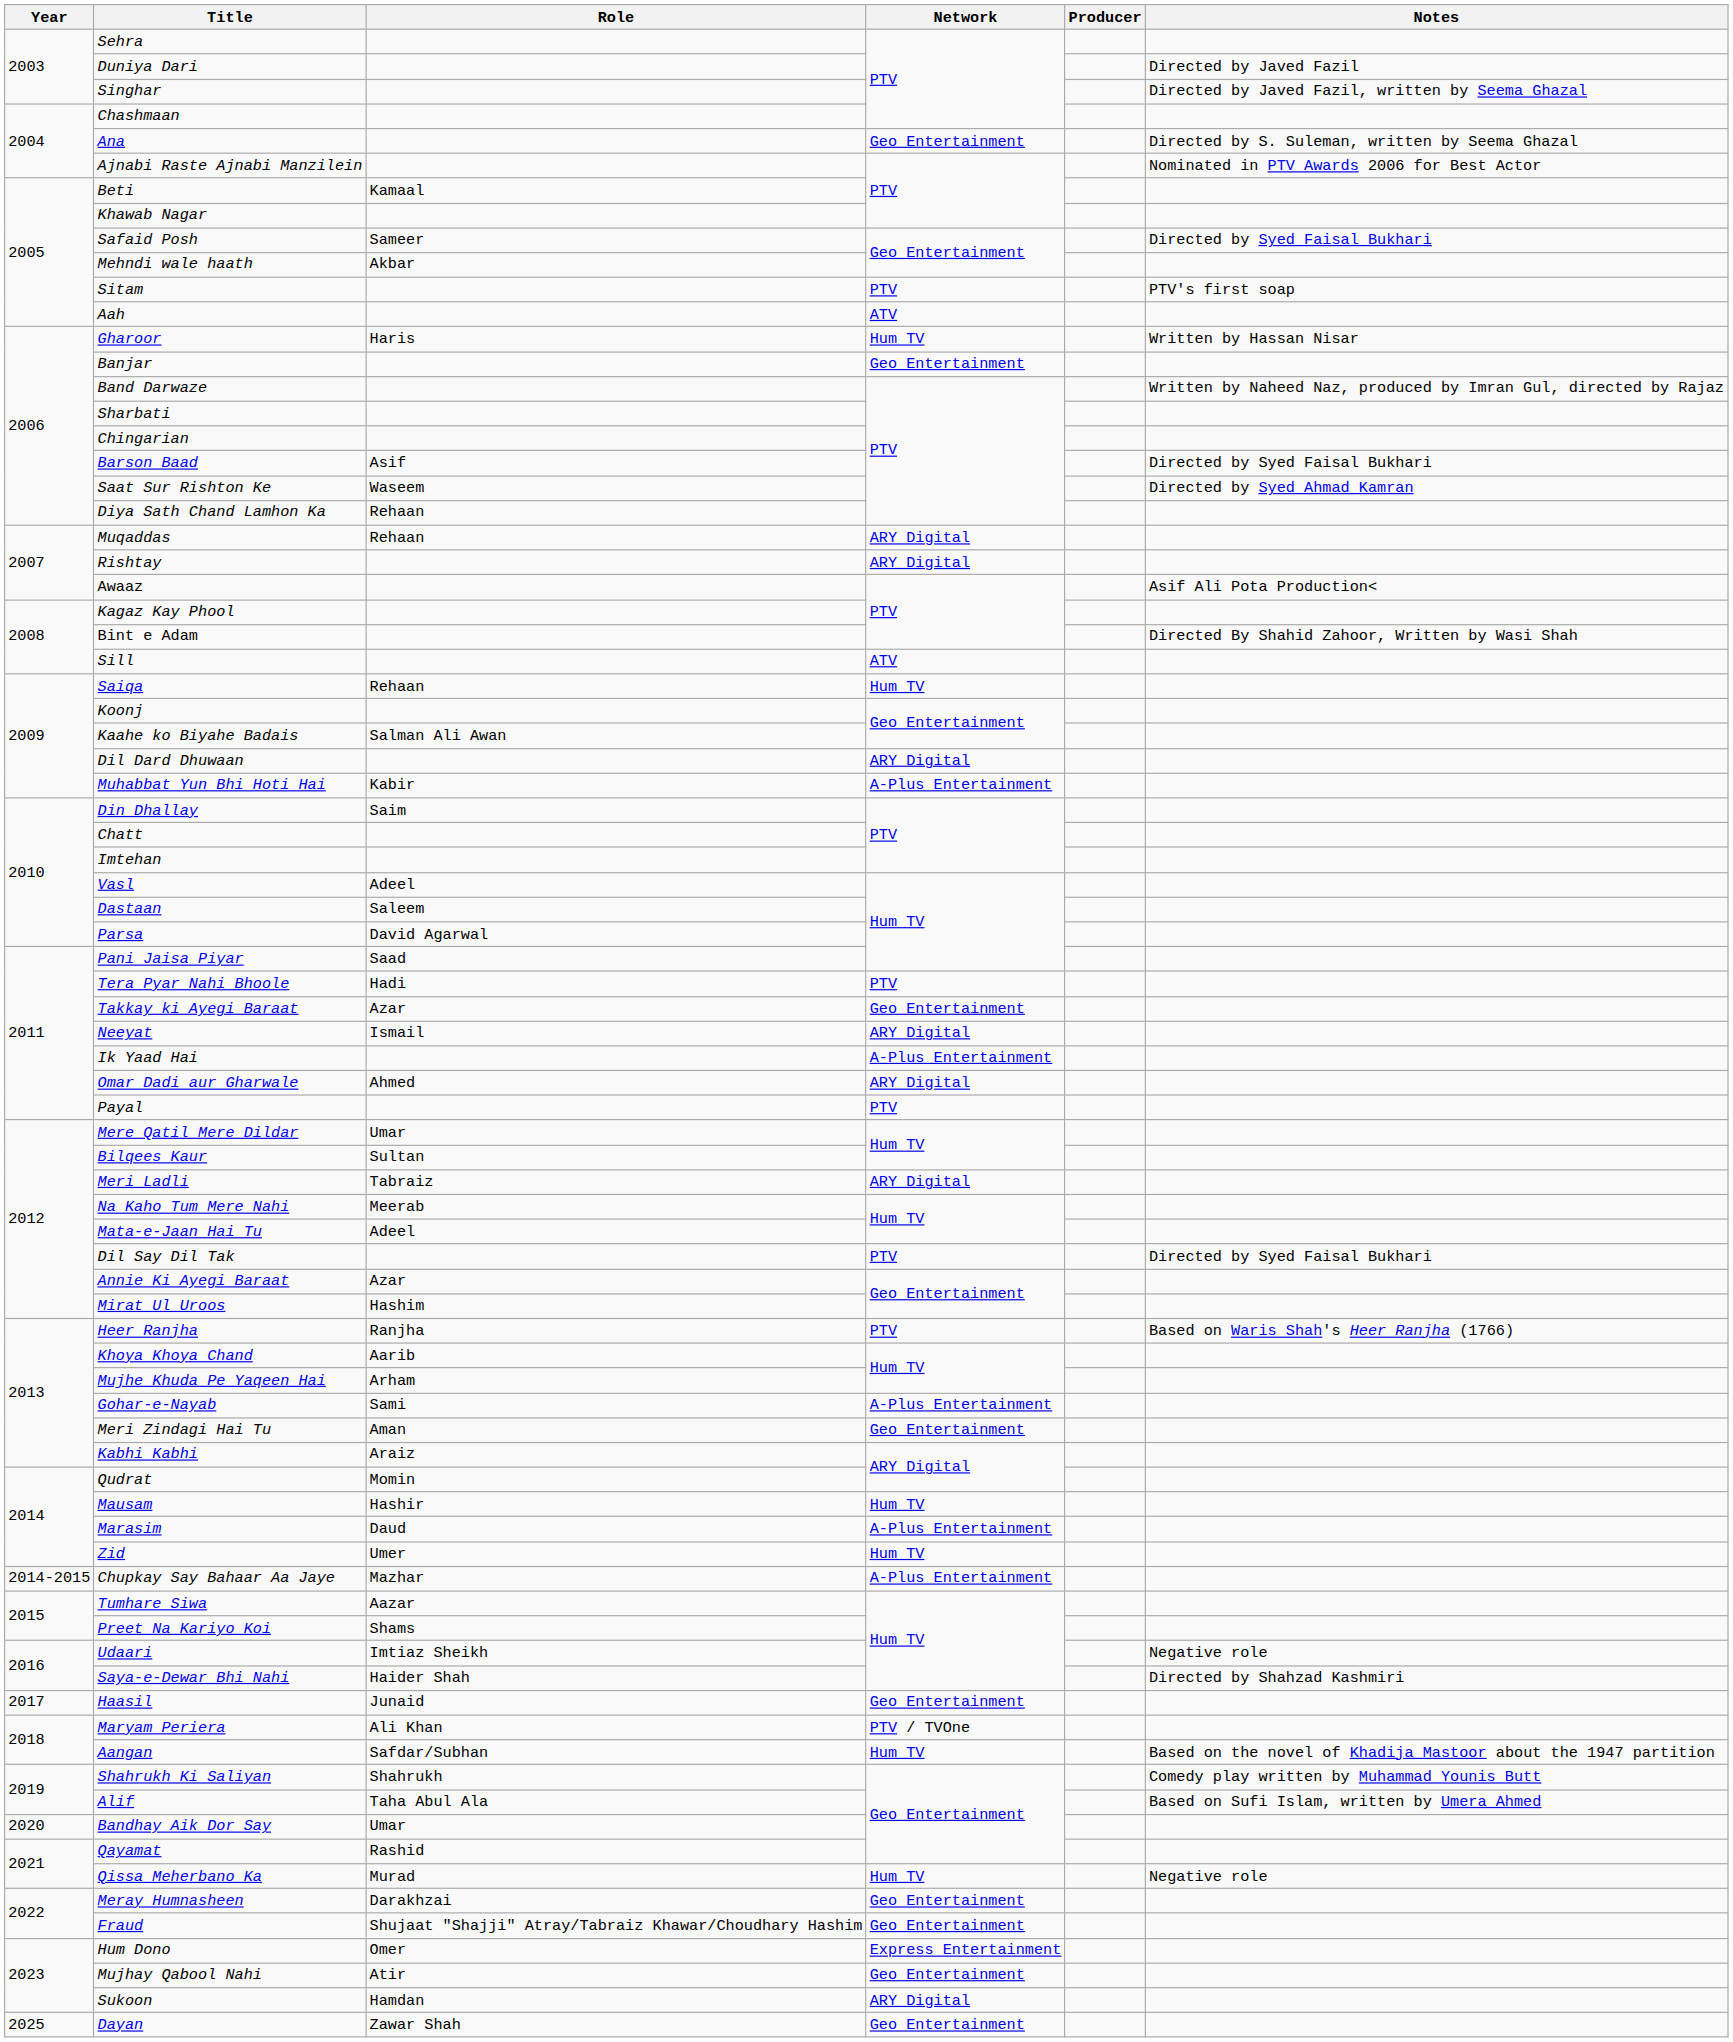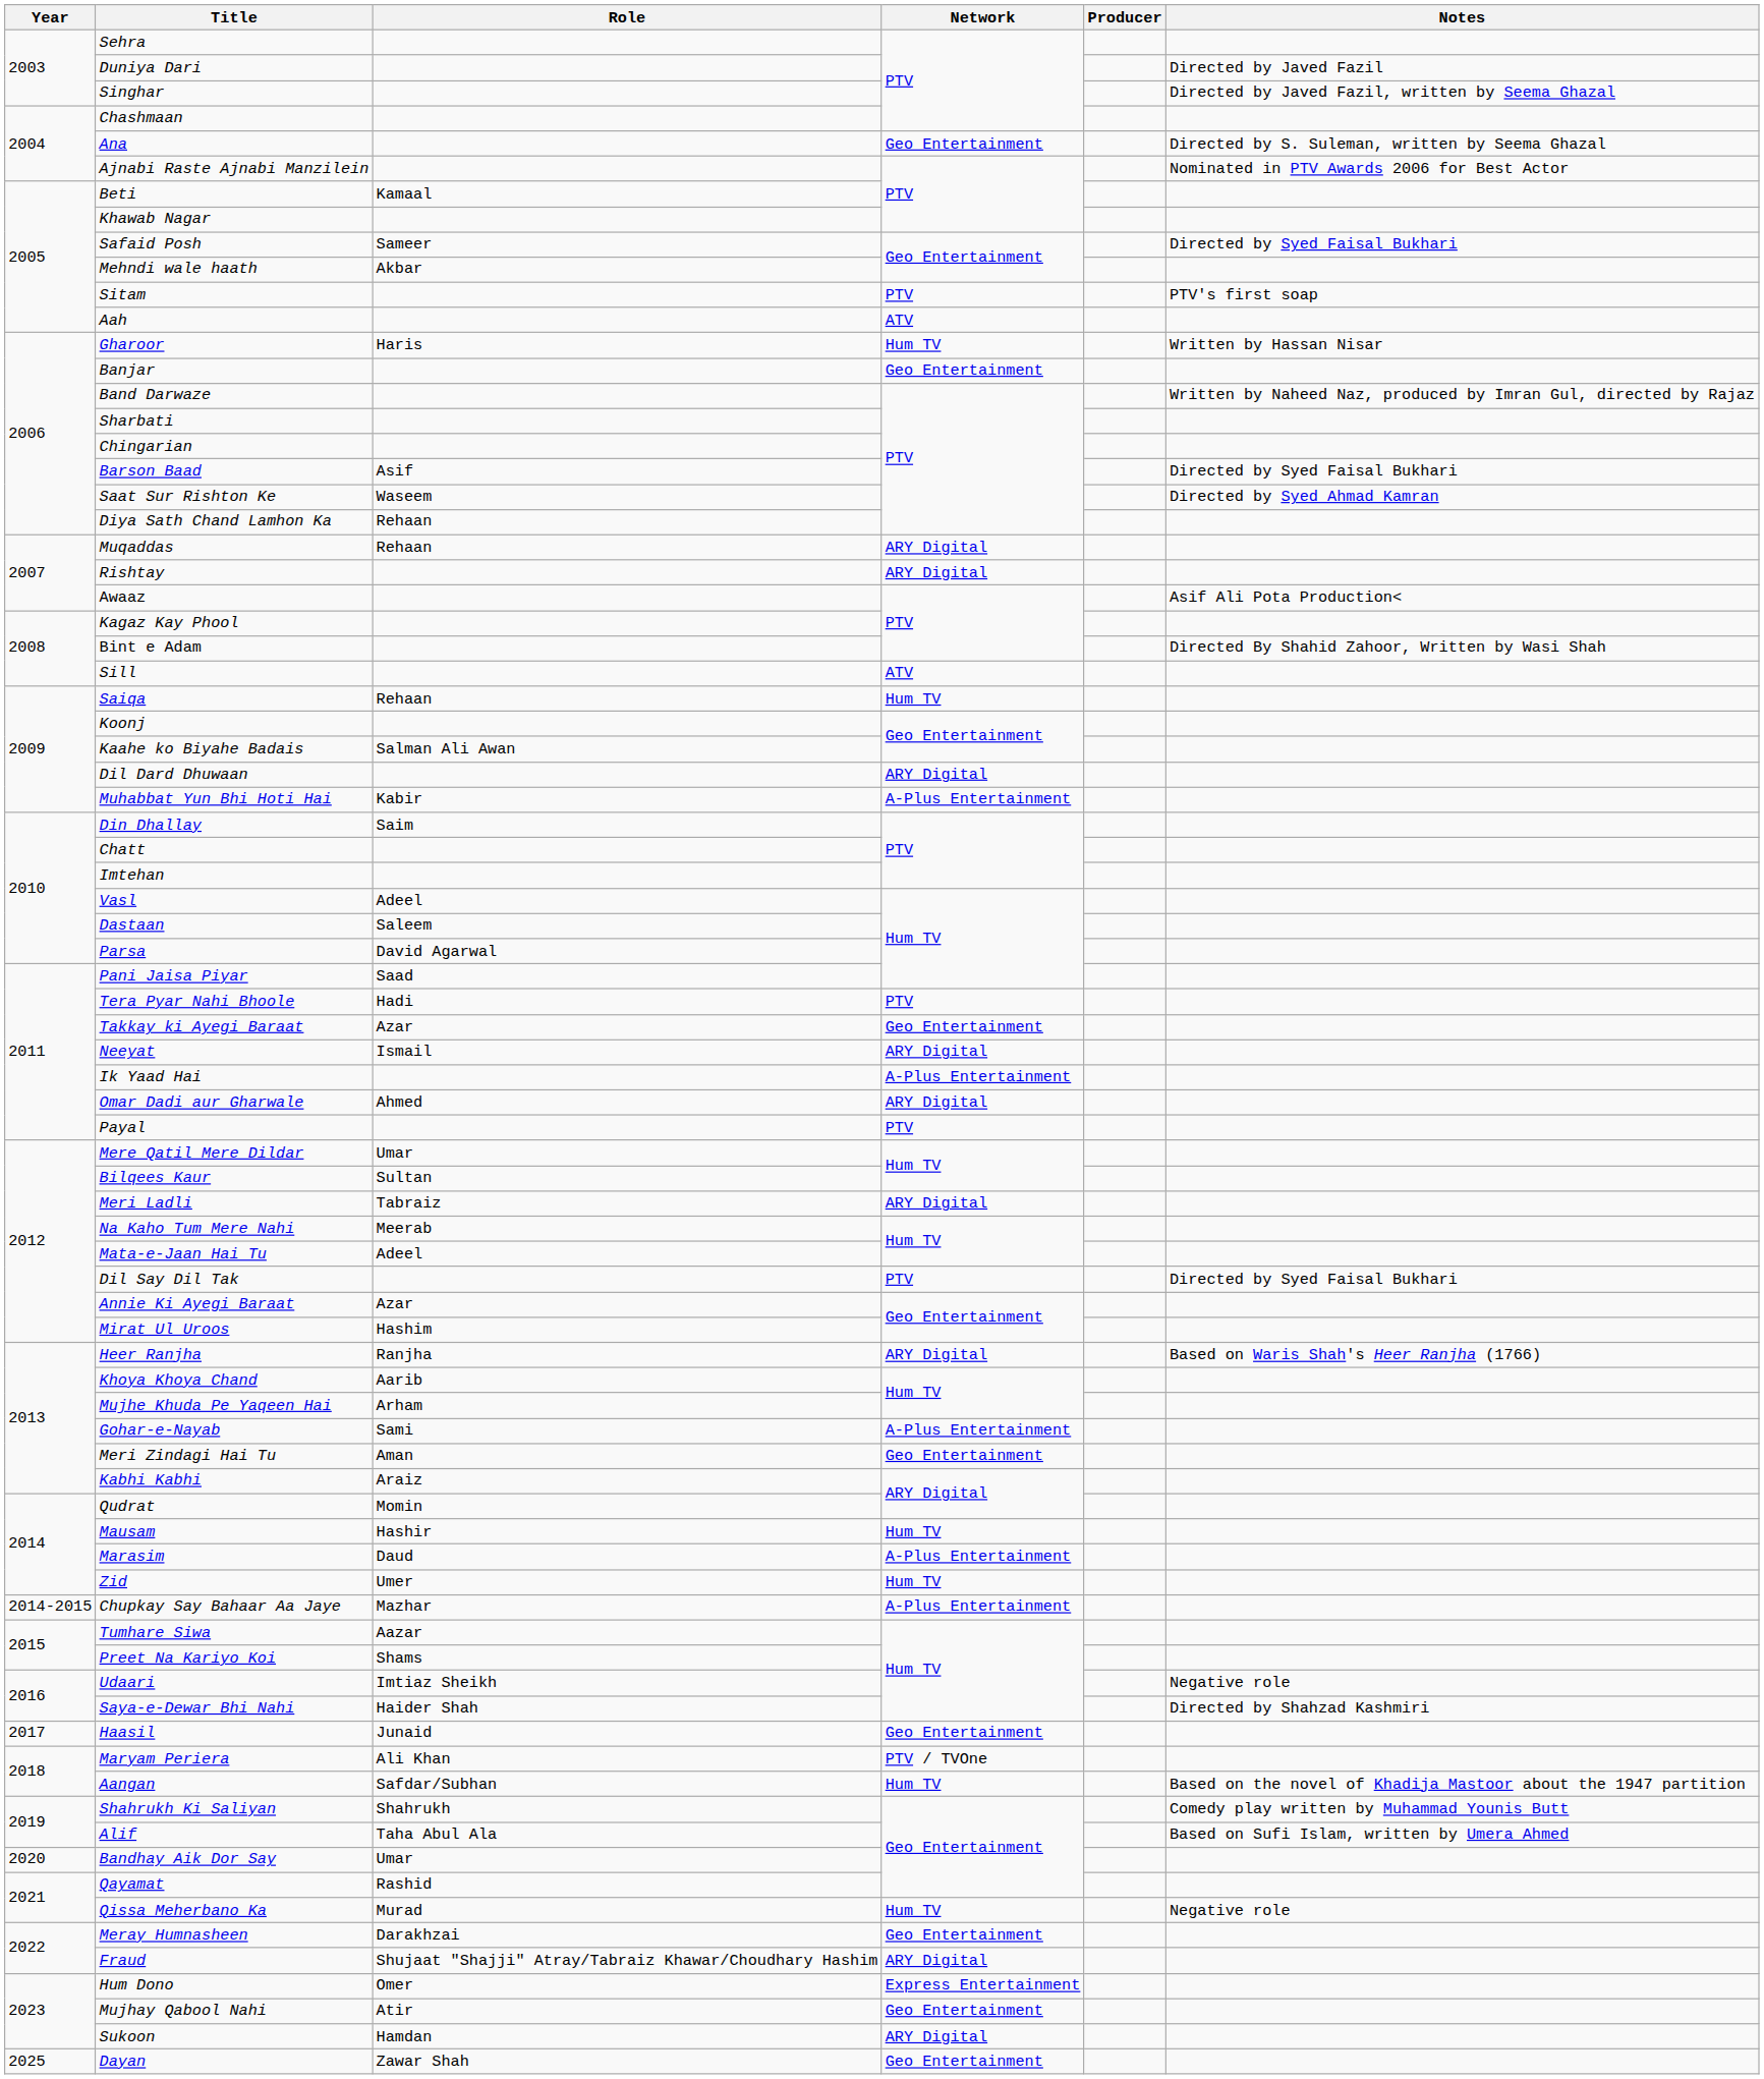Heer Ranjha | Network: PTV -> ARY Digital
Fraud | Network: Geo Entertainment -> ARY Digital
